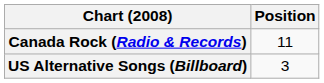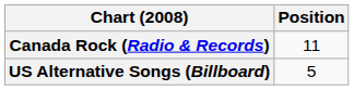US Alternative Songs (Billboard) | Position: 3 -> 5
